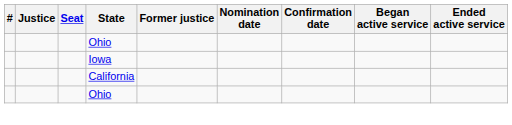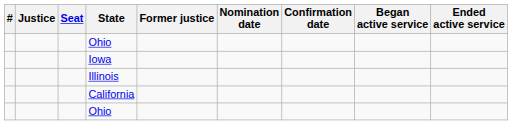+ row: Illinois
